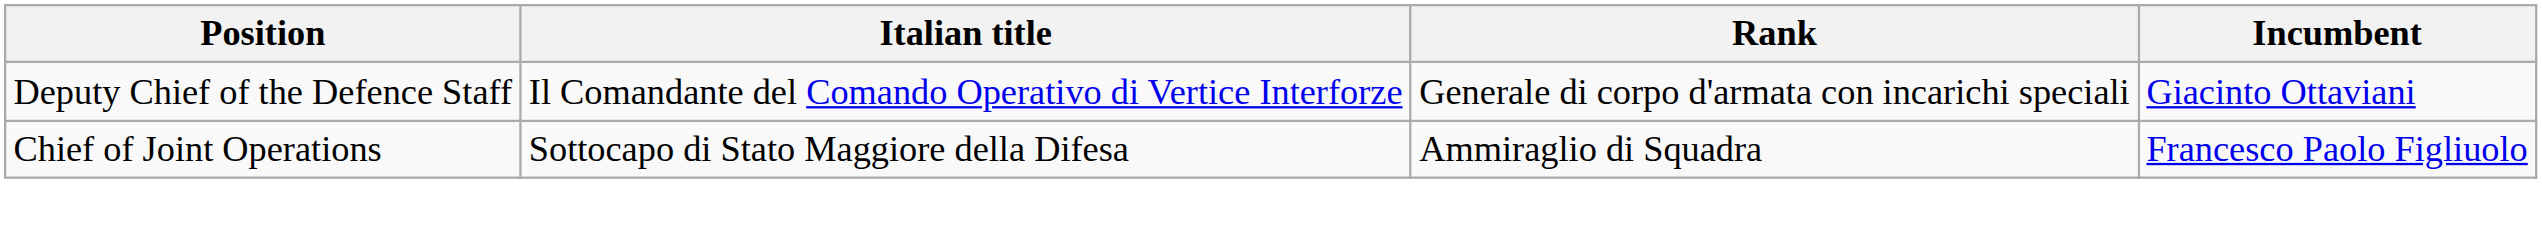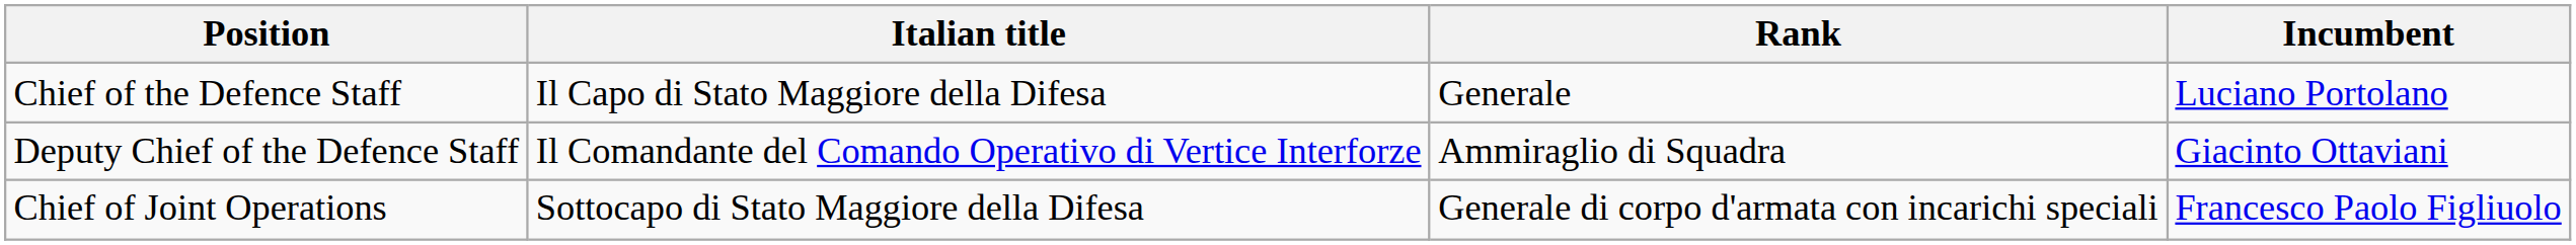+ row: Chief of the Defence Staff | Il Capo di Stato Maggiore della Difesa | Generale | Luciano Portolano
Deputy Chief of the Defence Staff | Rank: Generale di corpo d'armata con incarichi speciali -> Ammiraglio di Squadra
Chief of Joint Operations | Rank: Ammiraglio di Squadra -> Generale di corpo d'armata con incarichi speciali
